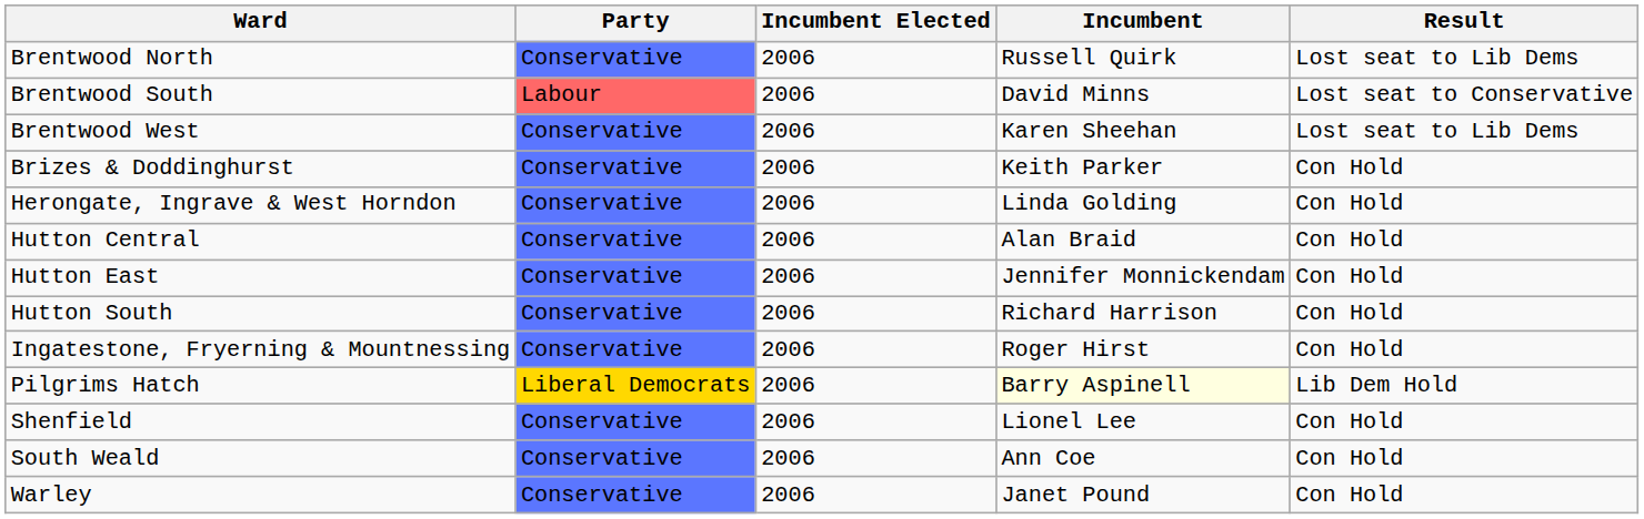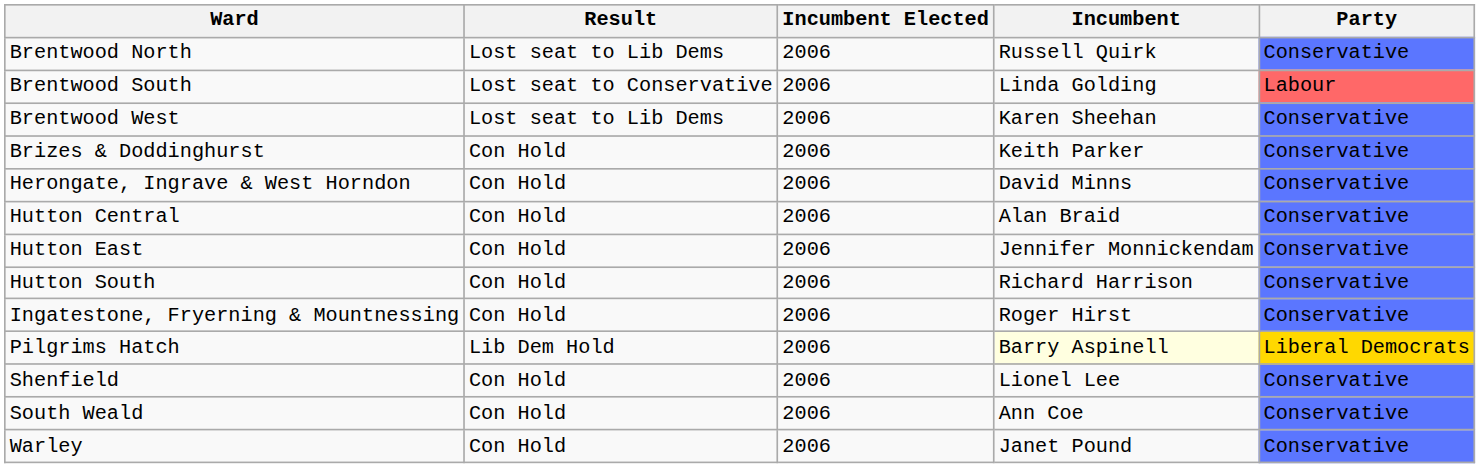columns swapped: Party <-> Result
Brentwood South | Incumbent: David Minns -> Linda Golding
Herongate, Ingrave & West Horndon | Incumbent: Linda Golding -> David Minns
